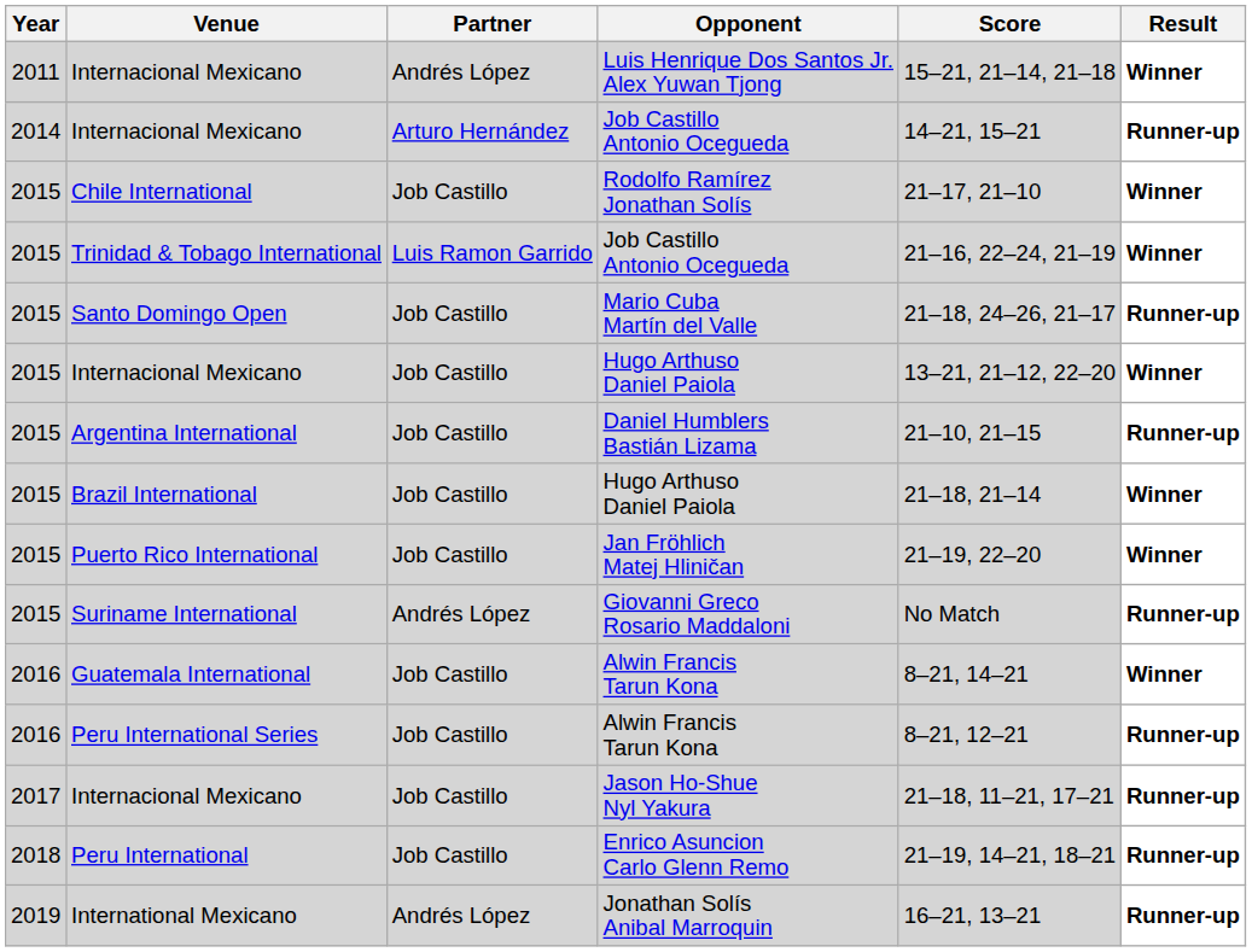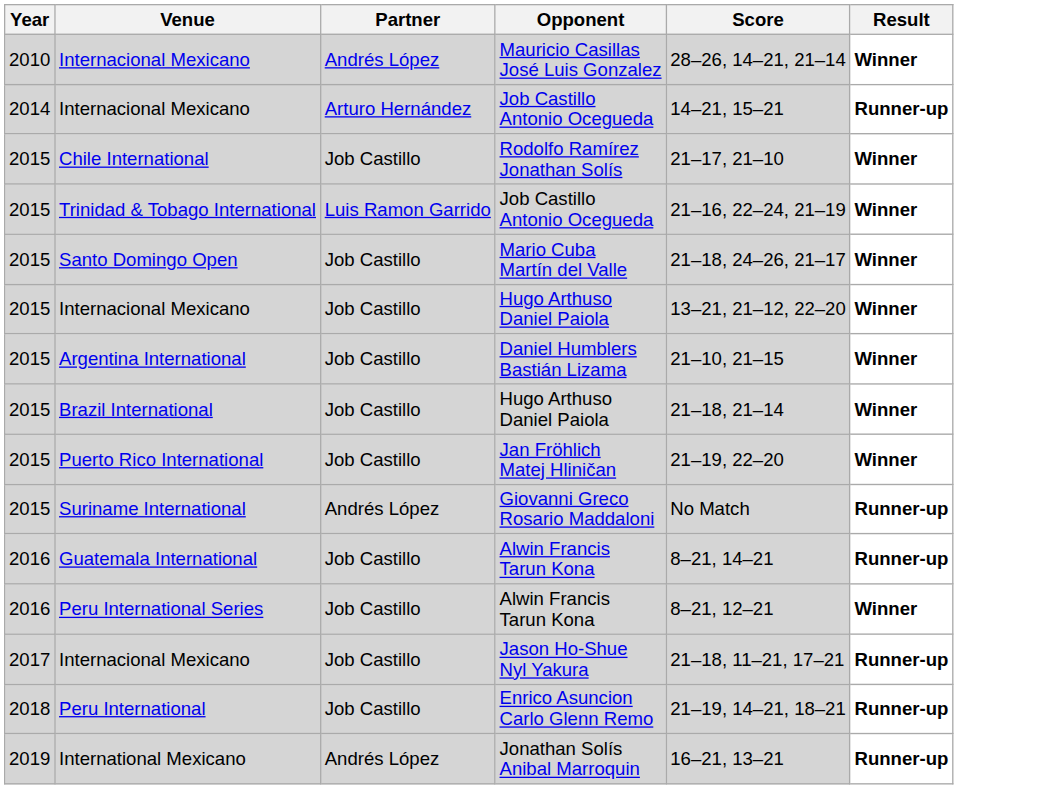+ row: 2010 | Internacional Mexicano | Andrés López | Mauricio Casillas José Luis Gonzalez | 28–26, 14–21, 21–14 | Winner
- row: 2011 | Internacional Mexicano | Andrés López | Luis Henrique Dos Santos Jr. Alex Yuwan Tjong | 15–21, 21–14, 21–18 | Winner
Mario Cuba Martín del Valle | Result: Runner-up -> Winner
Daniel Humblers Bastián Lizama | Result: Runner-up -> Winner
Guatemala International / Alwin Francis Tarun Kona | Result: Winner -> Runner-up
Peru International Series / Alwin Francis Tarun Kona | Result: Runner-up -> Winner
